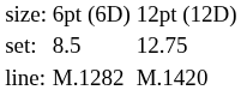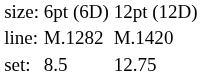rows swapped: set: <-> line:
